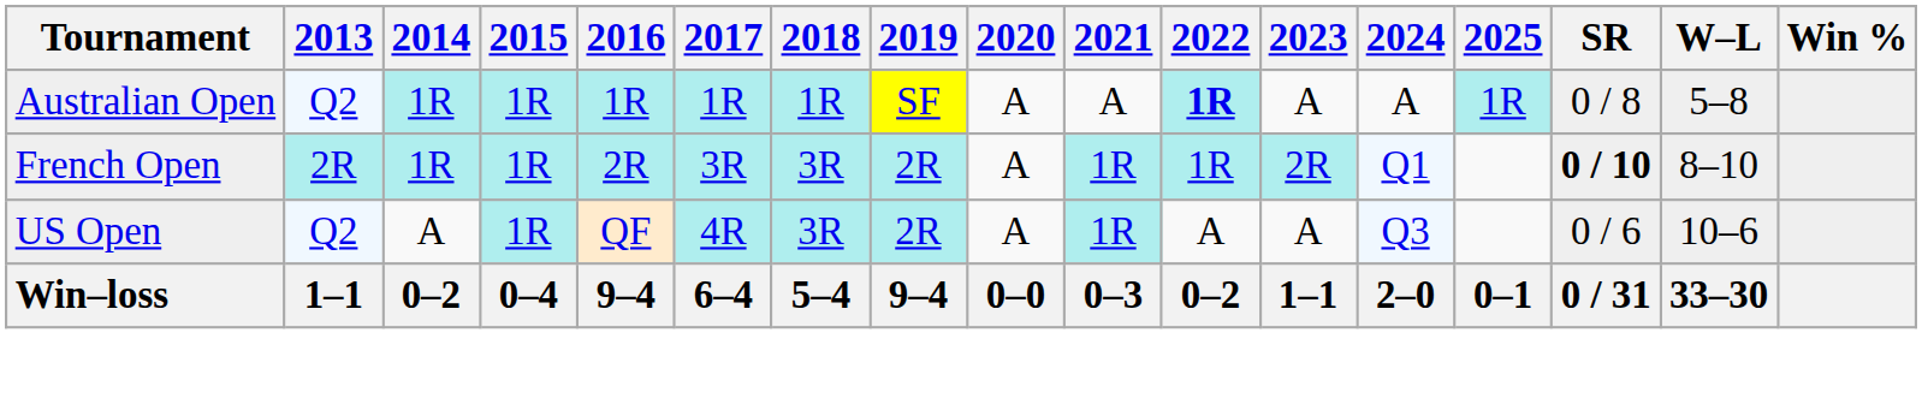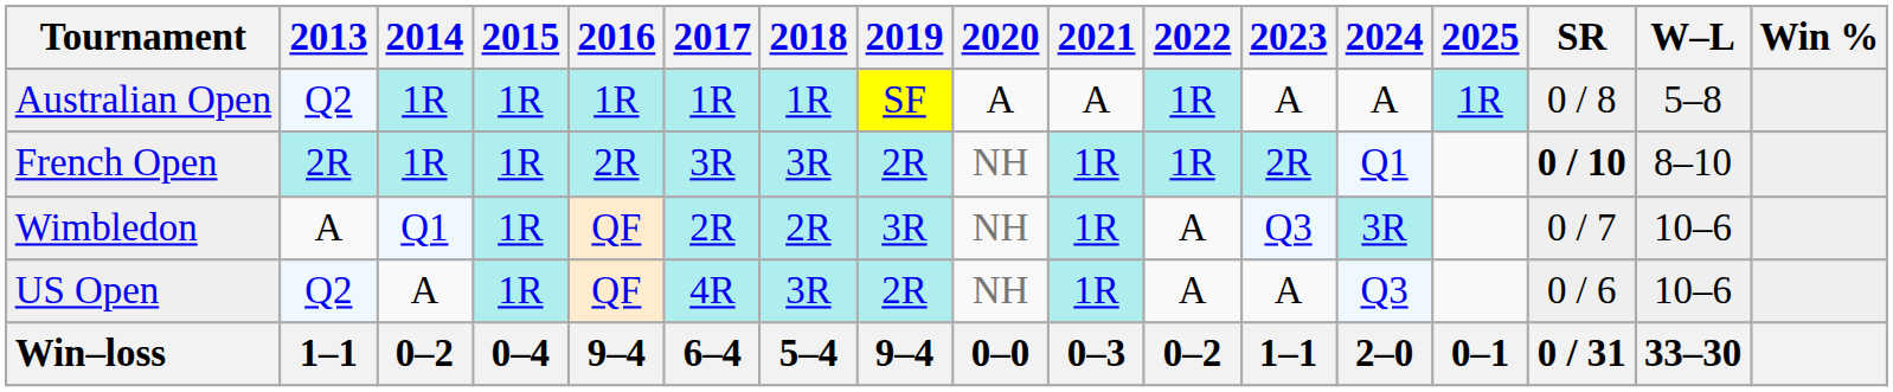Australian Open | 2022: bold -> normal
French Open | 2020: A -> NH
+ row: Wimbledon | A | Q1 | 1R | QF | 2R | 2R | 3R | NH | 1R | A | Q3 | 3R | 0 / 7 | 10–6
US Open | 2020: A -> NH
